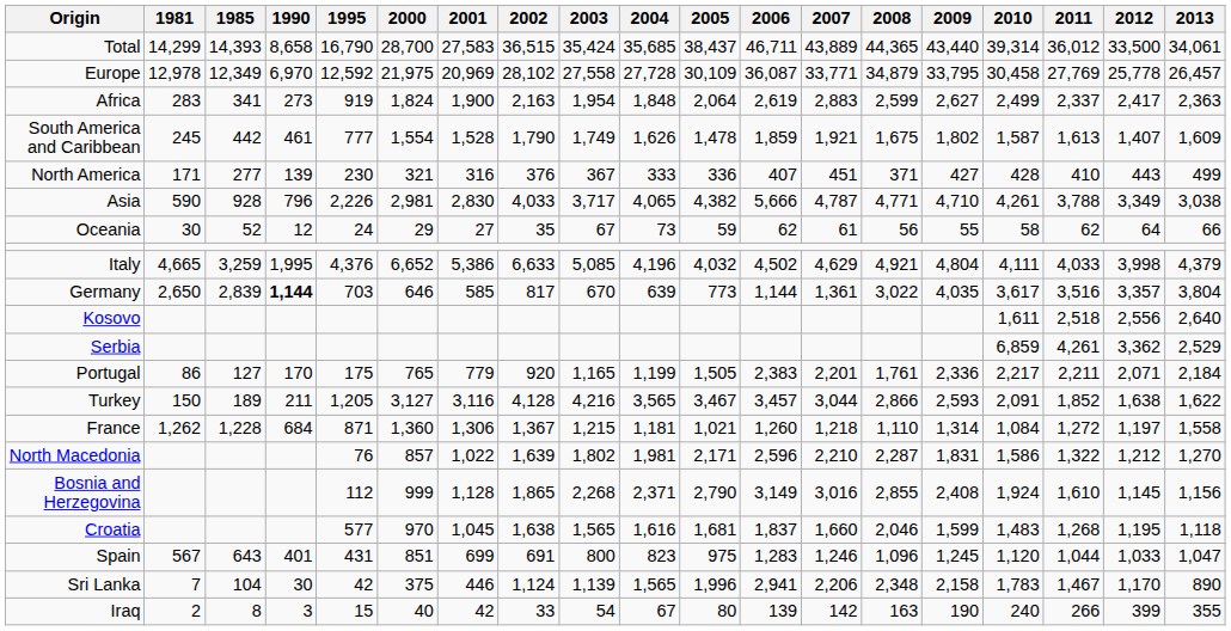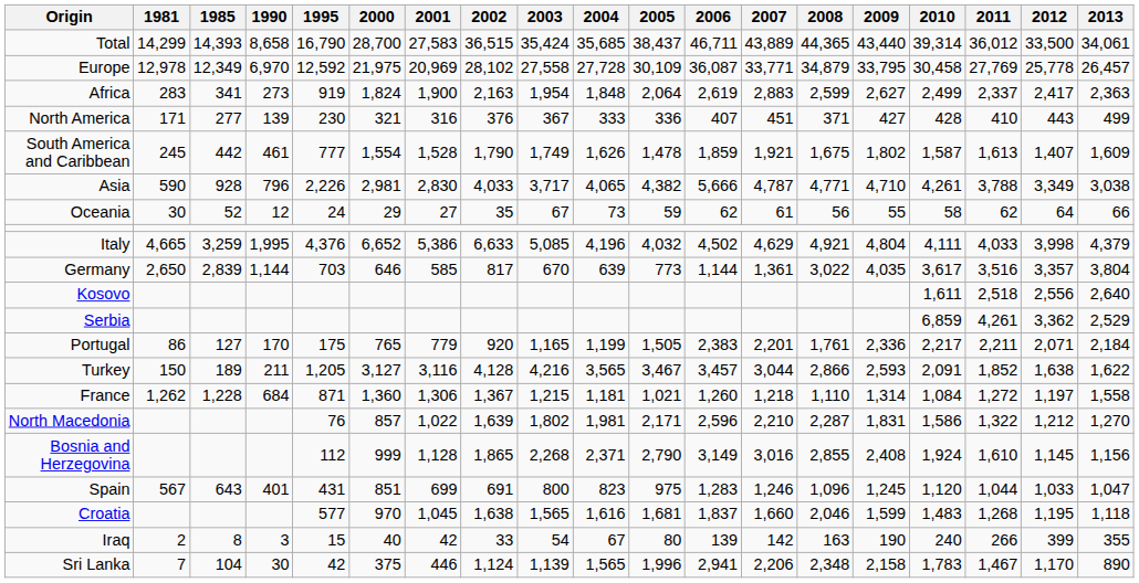rows swapped: North America <-> South America and Caribbean
Germany | 1990: bold -> normal
rows swapped: Croatia <-> Spain
rows swapped: Sri Lanka <-> Iraq
